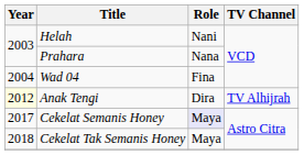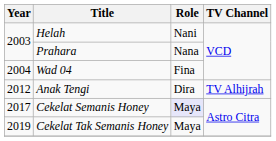Anak Tengi | Year: lightyellow background -> no background
Cekelat Tak Semanis Honey | Year: 2018 -> 2019
